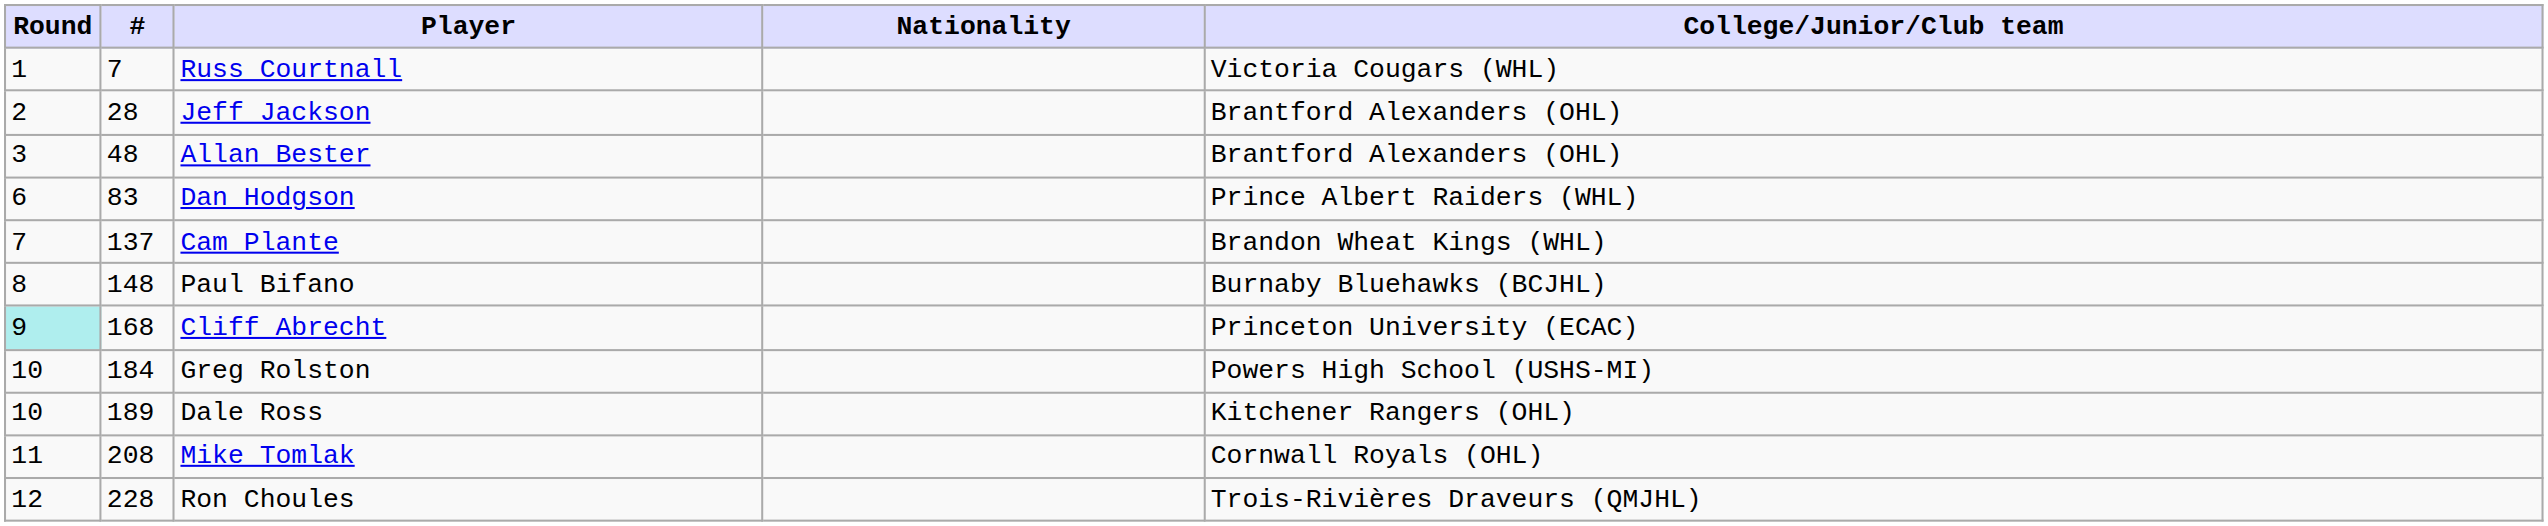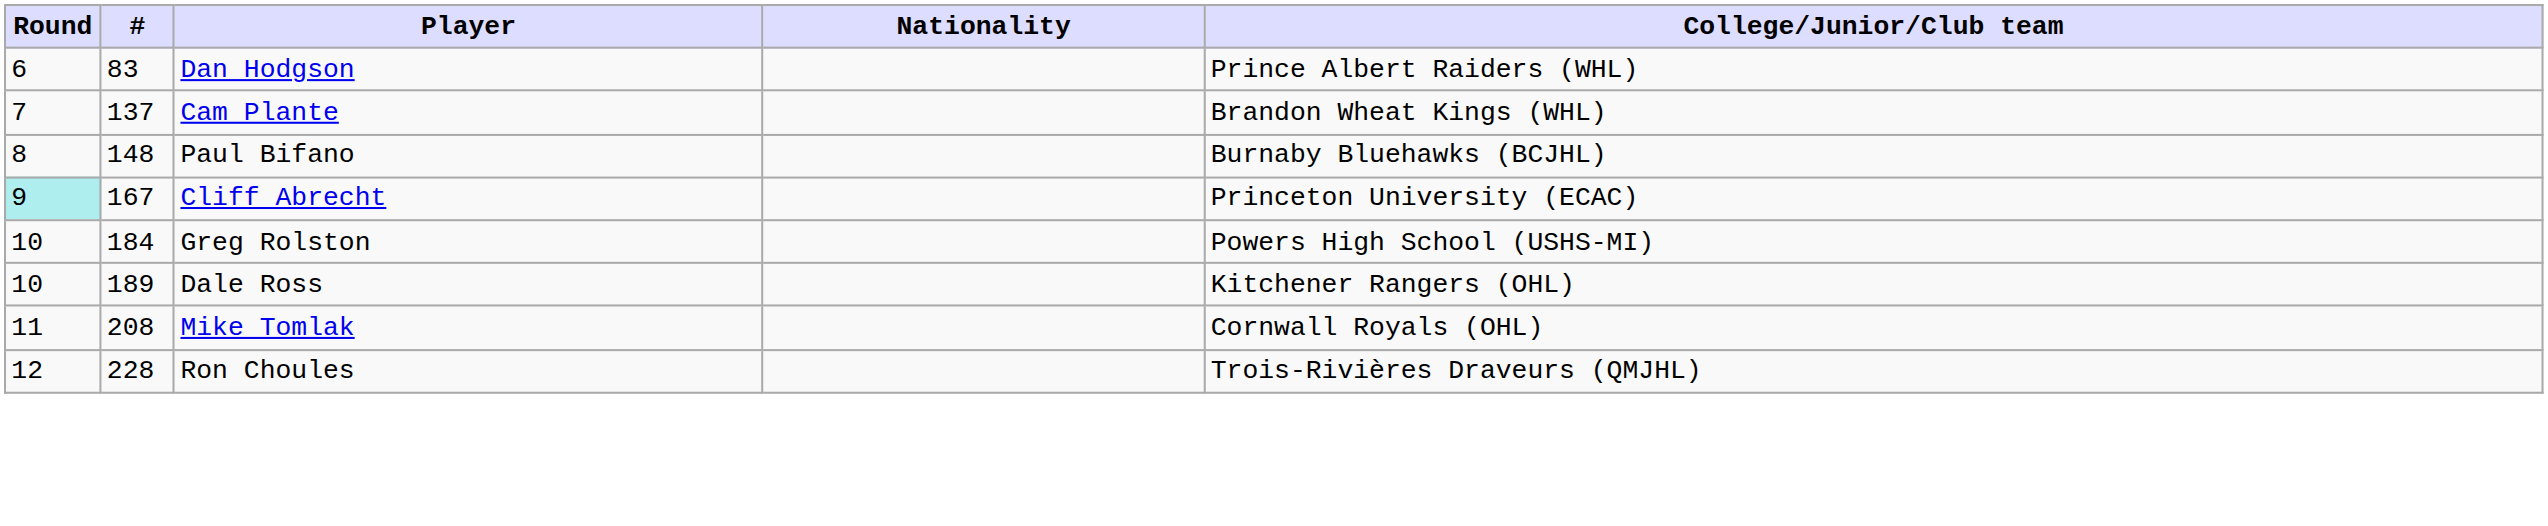- row: 1 | 7 | Russ Courtnall | Victoria Cougars (WHL)
- row: 2 | 28 | Jeff Jackson | Brantford Alexanders (OHL)
- row: 3 | 48 | Allan Bester | Brantford Alexanders (OHL)
Cliff Abrecht | #: 168 -> 167
